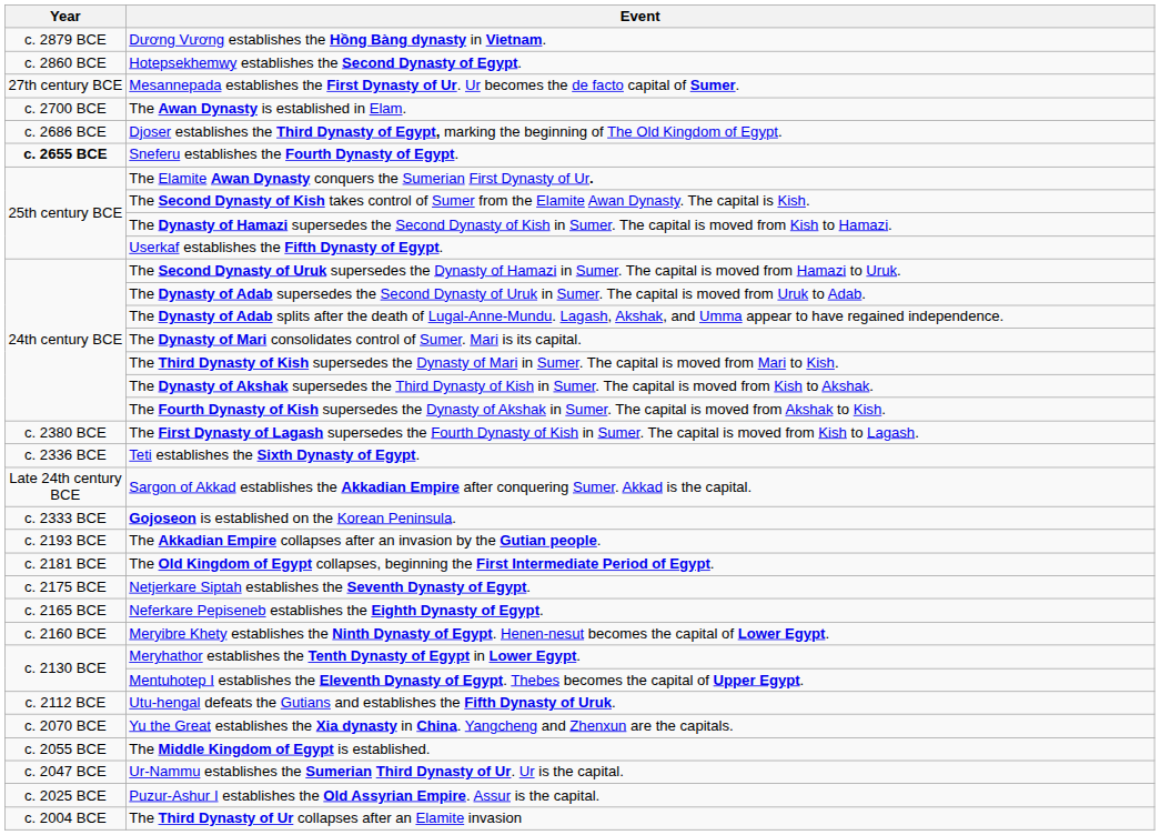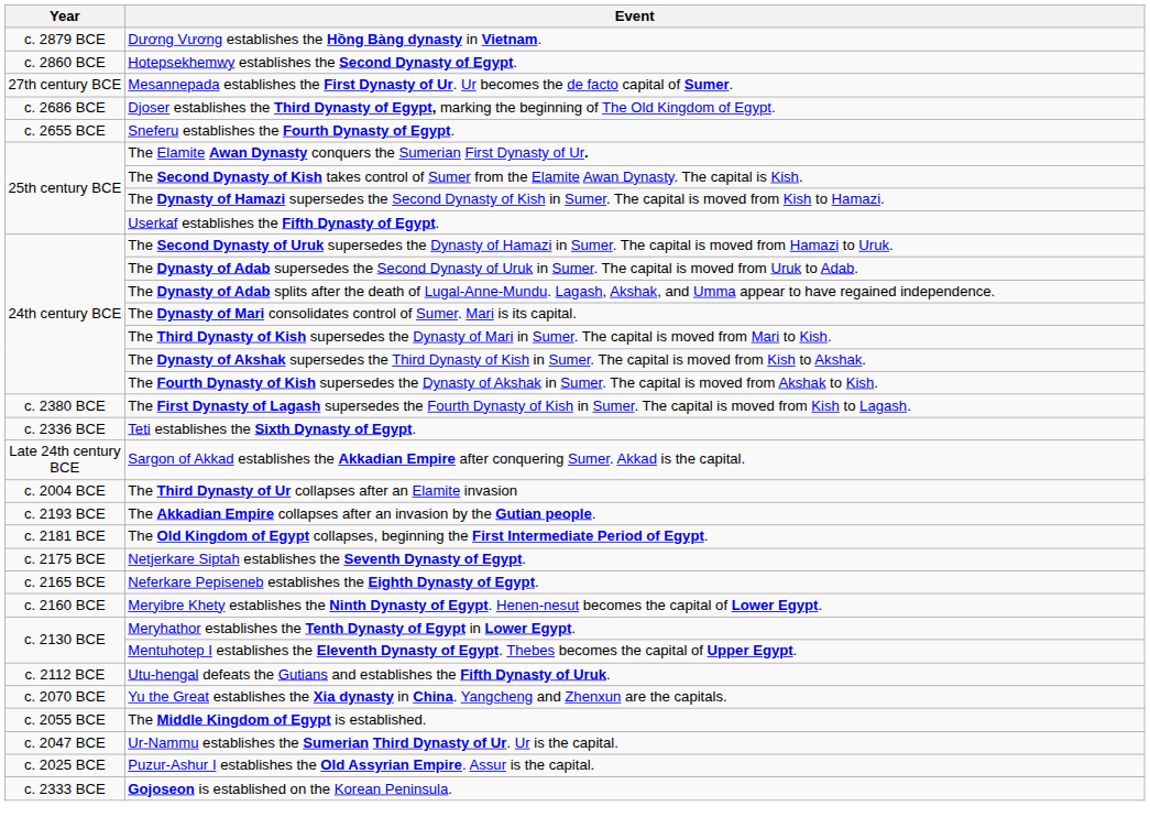- row: c. 2700 BCE | The Awan Dynasty is established in Elam.
Sneferu establishes the Fourth Dynasty of Egypt. | Year: bold -> normal
rows swapped: Gojoseon is established on the Korean Peninsula. <-> The Third Dynasty of Ur collapses after an Elamite invasion
